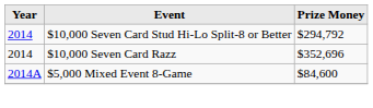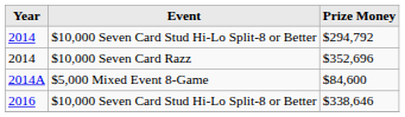+ row: 2016 | $10,000 Seven Card Stud Hi-Lo Split-8 or Better | $338,646
